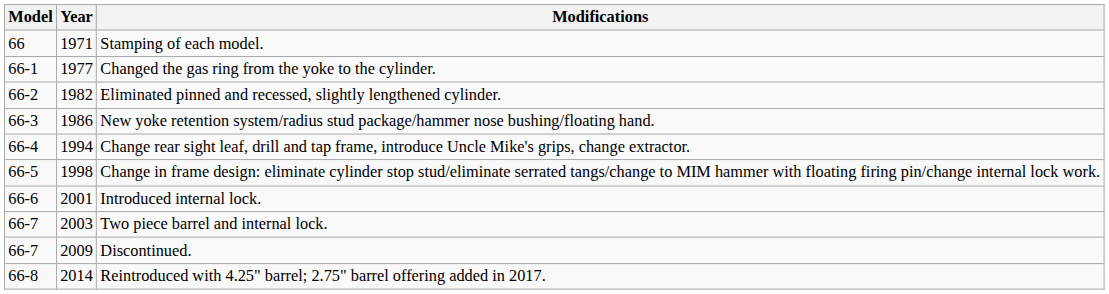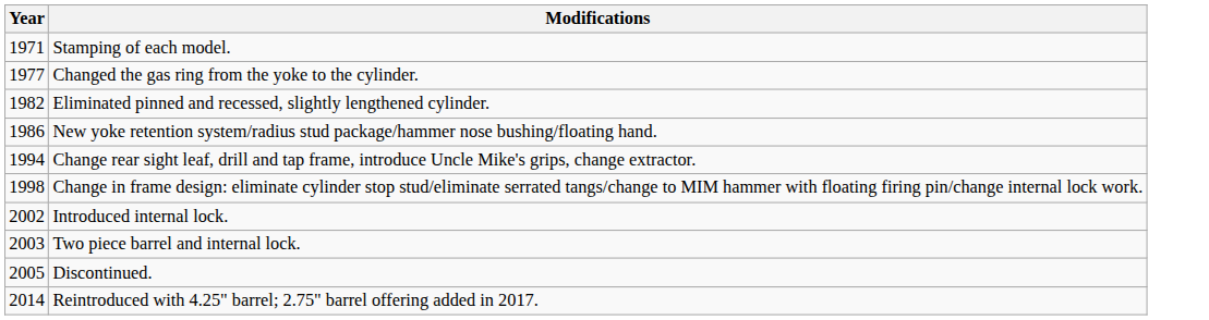- column: Model | 66 | 66-1 | 66-2 | 66-3 | 66-4 | 66-5 | 66-6 | 66-7 | 66-7 | 66-8
Introduced internal lock. | Year: 2001 -> 2002
Discontinued. | Year: 2009 -> 2005
